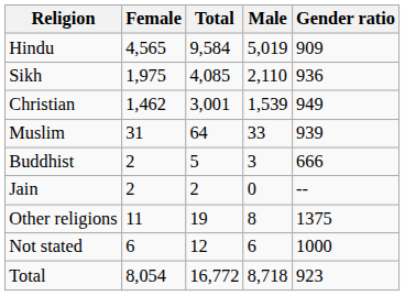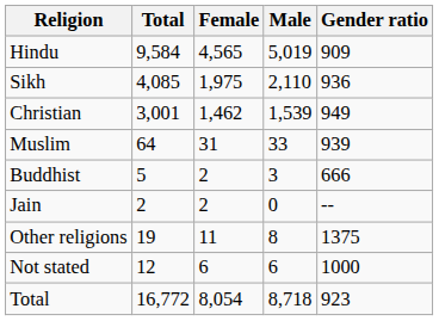columns swapped: Total <-> Female
